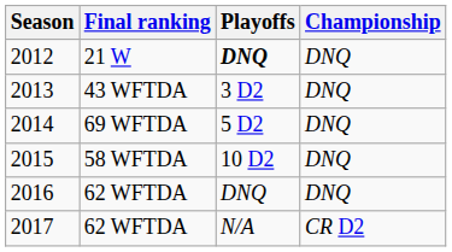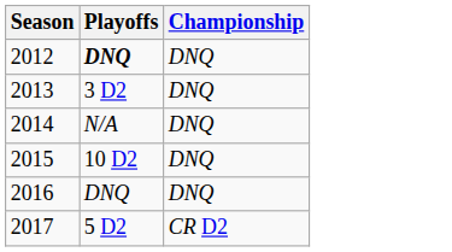- column: Final ranking | 21 W | 43 WFTDA | 69 WFTDA | 58 WFTDA | 62 WFTDA | 62 WFTDA
2014 | Playoffs: 5 D2 -> N/A
2017 | Playoffs: N/A -> 5 D2
